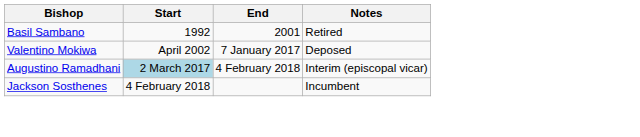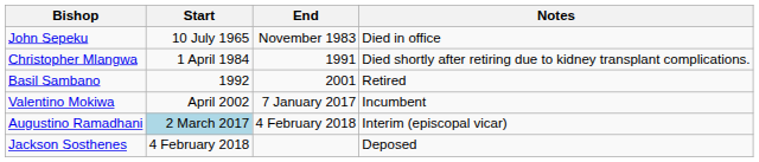+ row: John Sepeku | 10 July 1965 | November 1983 | Died in office
+ row: Christopher Mlangwa | 1 April 1984 | 1991 | Died shortly after retiring due to kidney transplant complications.
Valentino Mokiwa | Notes: Deposed -> Incumbent
Jackson Sosthenes | Notes: Incumbent -> Deposed
